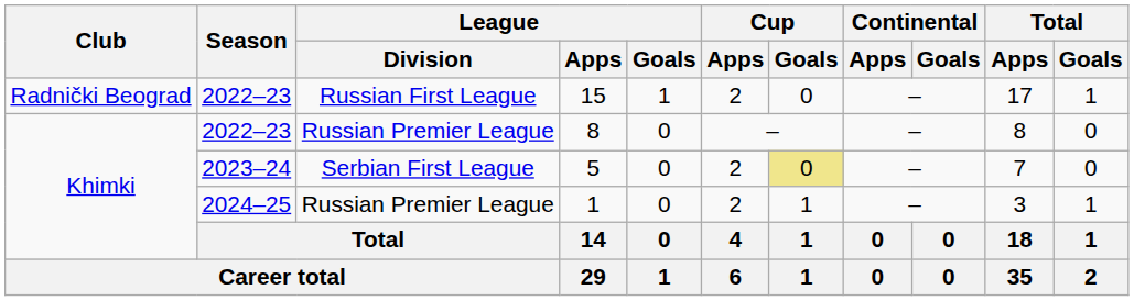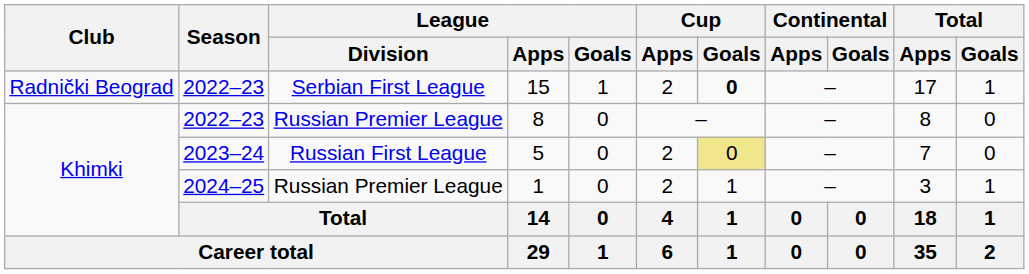15 | League / Division: Russian First League -> Serbian First League
15 | Cup / Goals: normal -> bold
5 | League / Division: Serbian First League -> Russian First League
